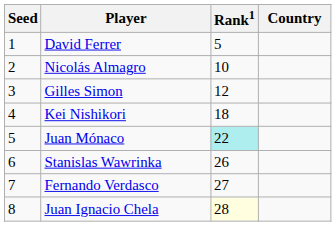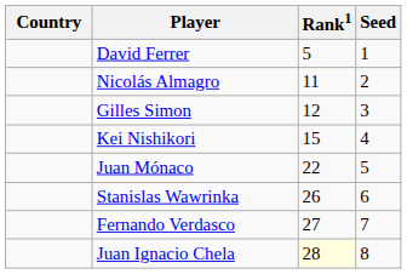columns swapped: Country <-> Seed
Nicolás Almagro | Rank1: 10 -> 11
Kei Nishikori | Rank1: 18 -> 15
Juan Mónaco | Rank1: paleturquoise background -> no background
